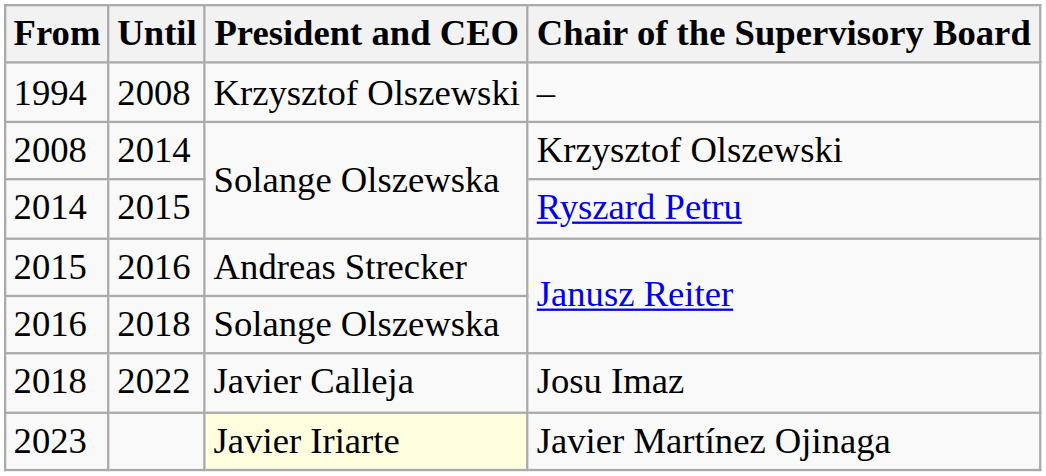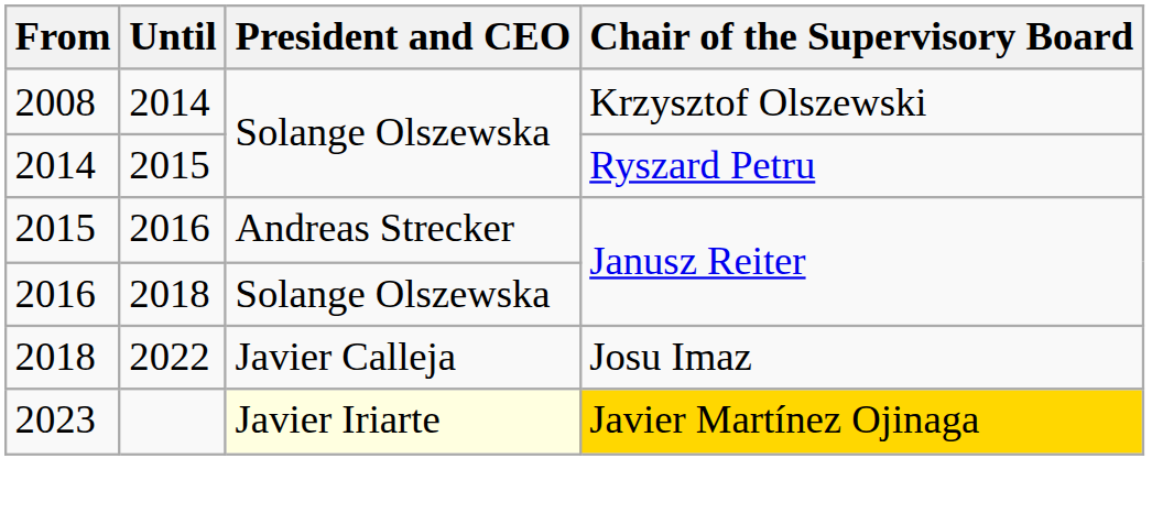- row: 1994 | 2008 | Krzysztof Olszewski | –
2023 | Chair of the Supervisory Board: no background -> gold background
